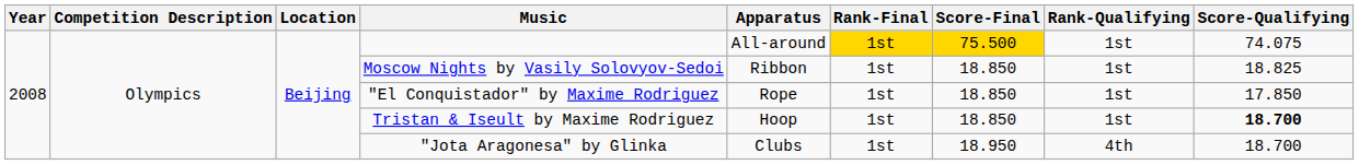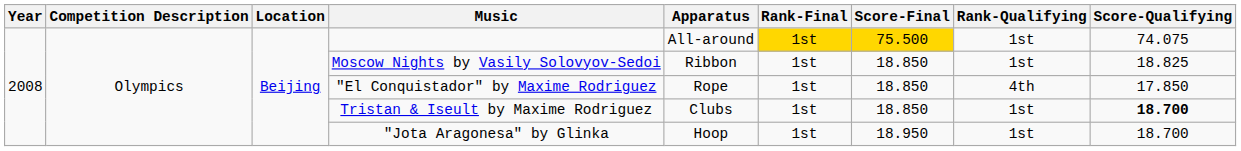"El Conquistador" by Maxime Rodriguez | Rank-Qualifying: 1st -> 4th
Tristan & Iseult by Maxime Rodriguez | Apparatus: Hoop -> Clubs
"Jota Aragonesa" by Glinka | Apparatus: Clubs -> Hoop
"Jota Aragonesa" by Glinka | Rank-Qualifying: 4th -> 1st
